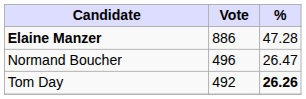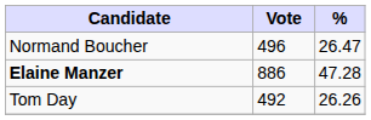rows swapped: Elaine Manzer <-> Normand Boucher
Tom Day | %: bold -> normal
